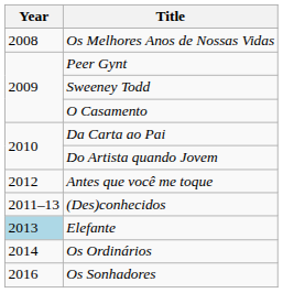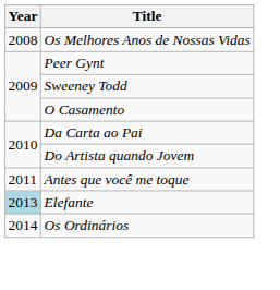Antes que você me toque | Year: 2012 -> 2011
- row: 2011–13 | (Des)conhecidos
- row: 2016 | Os Sonhadores
